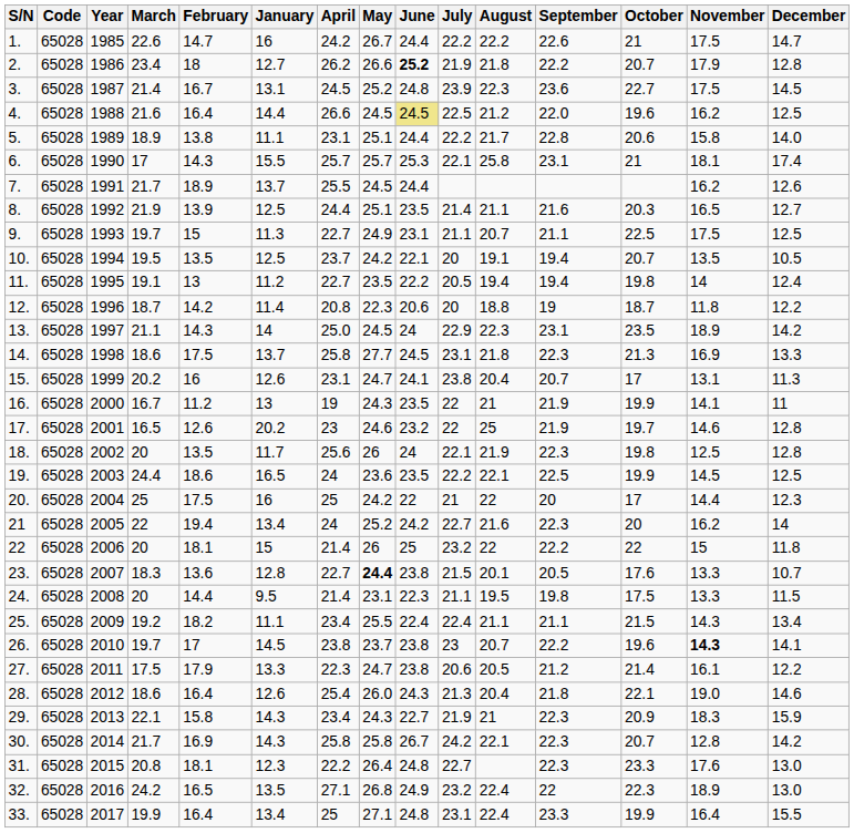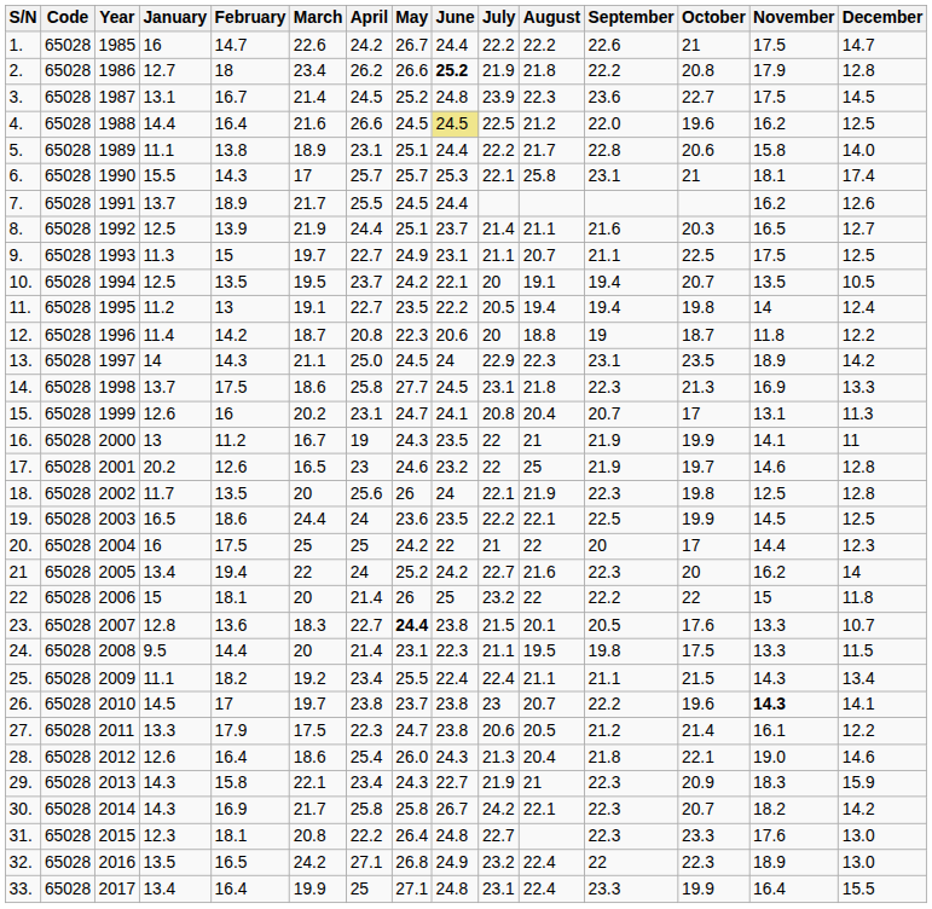columns swapped: January <-> March
2. | October: 20.7 -> 20.8
8. | June: 23.5 -> 23.7
15. | July: 23.8 -> 20.8
30. | November: 12.8 -> 18.2
